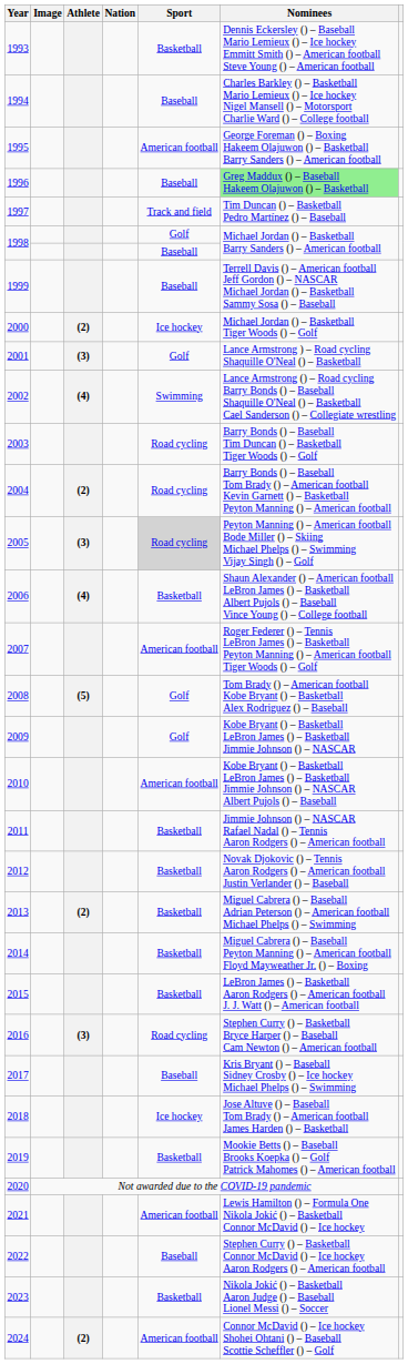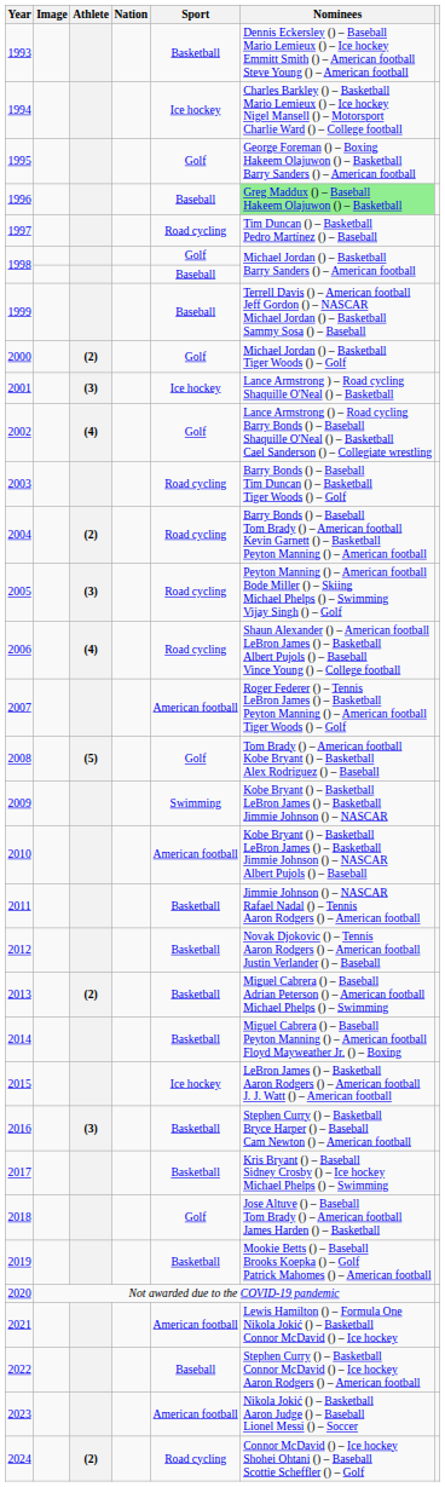1994 | Sport: Baseball -> Ice hockey
1995 | Sport: American football -> Golf
1997 | Sport: Track and field -> Road cycling
2000 | Sport: Ice hockey -> Golf
2001 | Sport: Golf -> Ice hockey
2002 | Sport: Swimming -> Golf
2005 | Sport: lightgrey background -> no background
2006 | Sport: Basketball -> Road cycling
2009 | Sport: Golf -> Swimming
2015 | Sport: Basketball -> Ice hockey
2016 | Sport: Road cycling -> Basketball
2017 | Sport: Baseball -> Basketball
2018 | Sport: Ice hockey -> Golf
2023 | Sport: Basketball -> American football
2024 | Sport: American football -> Road cycling
